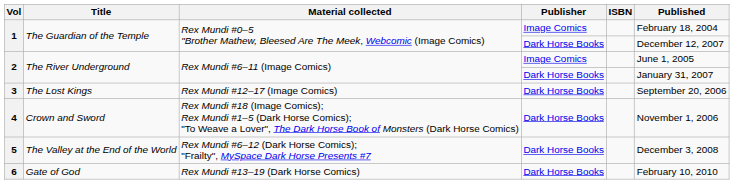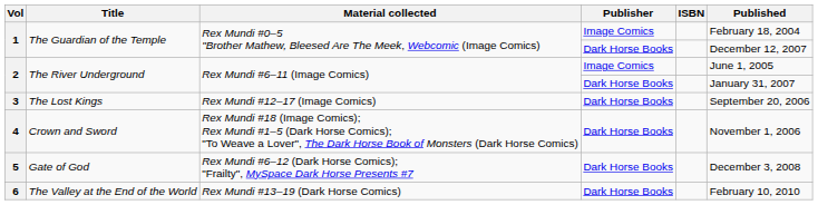5 | Title: The Valley at the End of the World -> Gate of God
6 | Title: Gate of God -> The Valley at the End of the World
